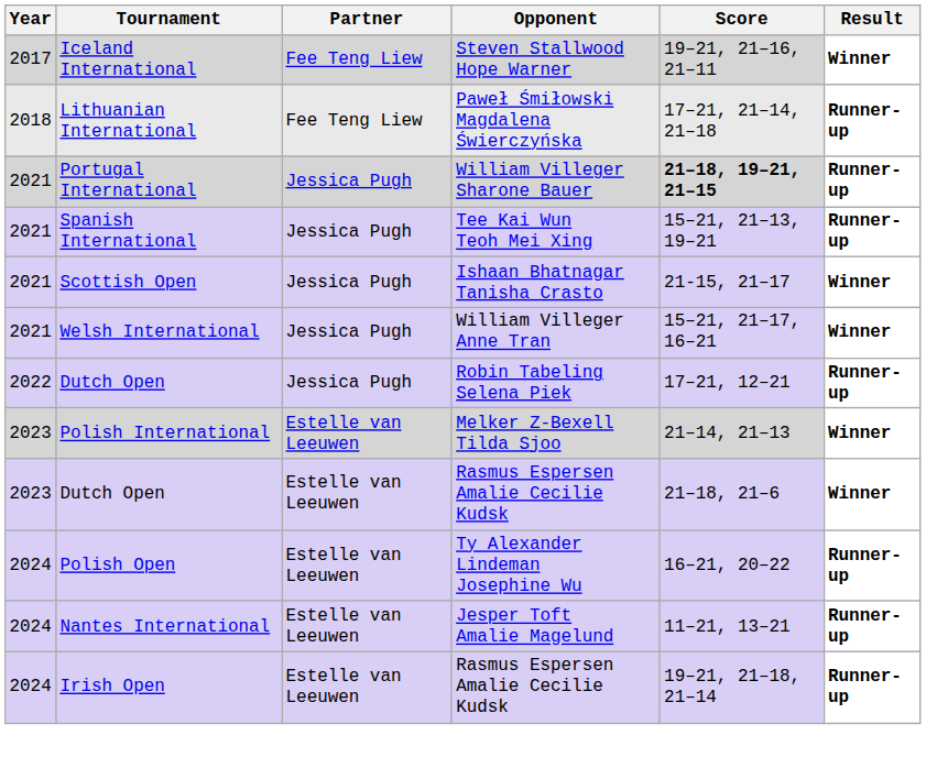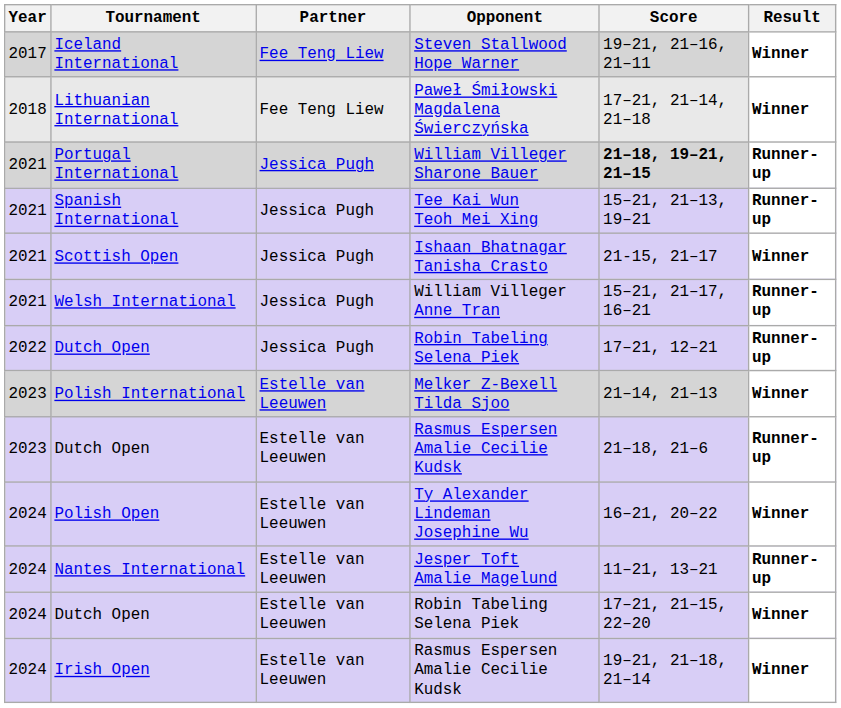Lithuanian International | Result: Runner-up -> Winner
Welsh International | Result: Winner -> Runner-up
2023 / Dutch Open | Result: Winner -> Runner-up
Polish Open | Result: Runner-up -> Winner
+ row: 2024 | Dutch Open | Estelle van Leeuwen | Robin Tabeling Selena Piek | 17–21, 21–15, 22–20 | Winner
Irish Open | Result: Runner-up -> Winner
